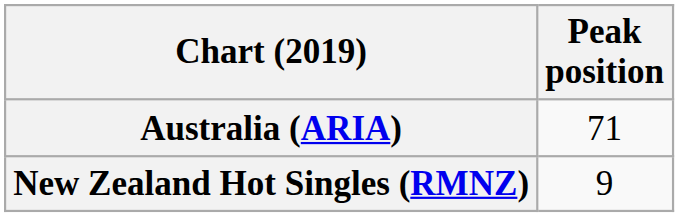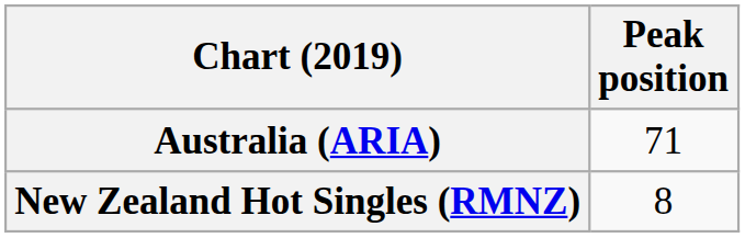New Zealand Hot Singles (RMNZ) | Peak position: 9 -> 8
